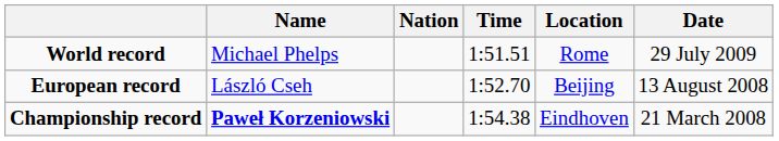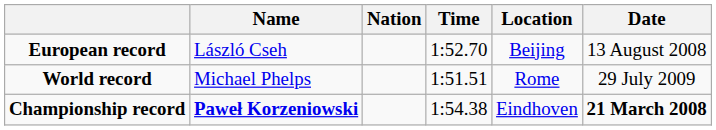rows swapped: World record <-> European record
Championship record | Date: normal -> bold
